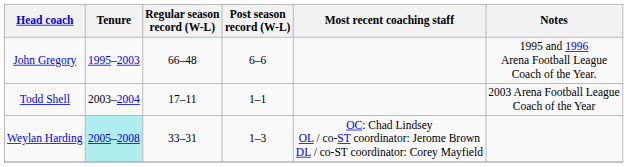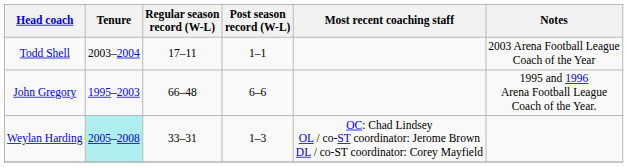rows swapped: John Gregory <-> Todd Shell
